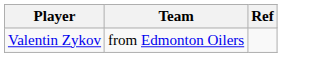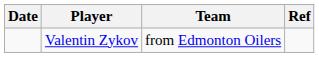+ column: Date
